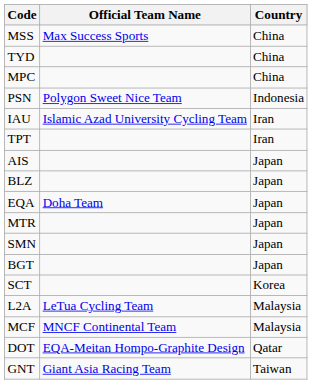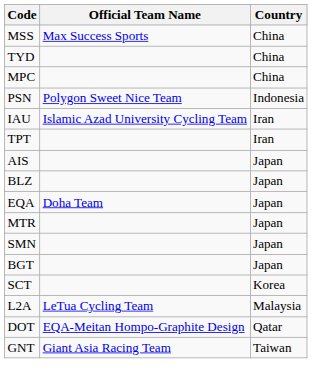- row: MCF | MNCF Continental Team | Malaysia
